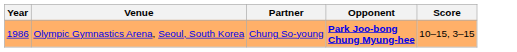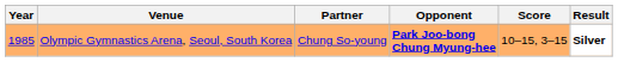+ column: Result | Silver
Olympic Gymnastics Arena, Seoul, South Korea | Year: 1986 -> 1985
